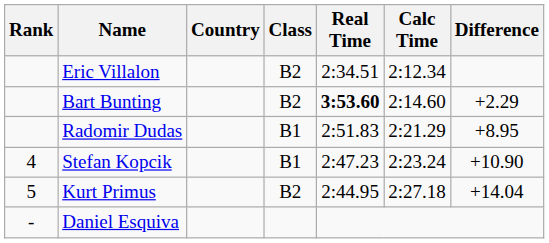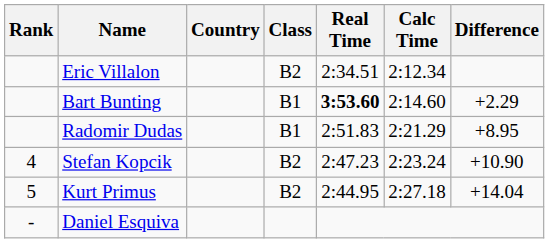Bart Bunting | Class: B2 -> B1
Stefan Kopcik | Class: B1 -> B2
